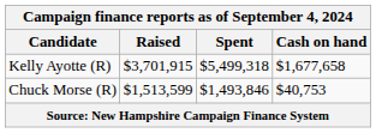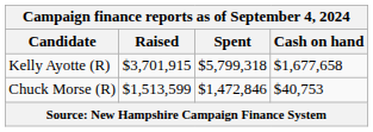Kelly Ayotte (R) | Spent: $5,499,318 -> $5,799,318
Chuck Morse (R) | Spent: $1,493,846 -> $1,472,846
